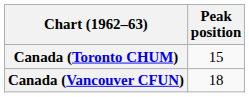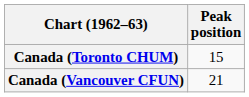Canada (Vancouver CFUN) | Peak position: 18 -> 21
